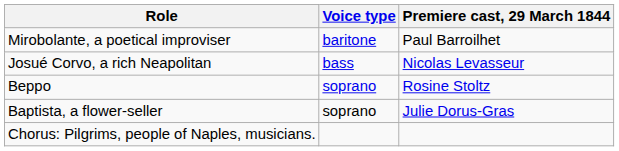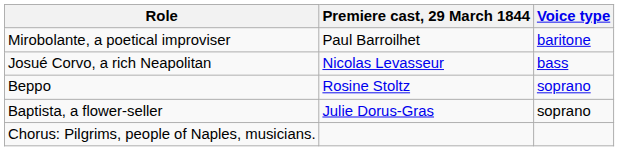columns swapped: Voice type <-> Premiere cast, 29 March 1844
